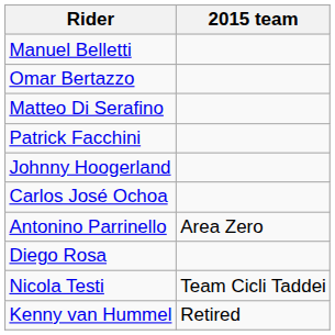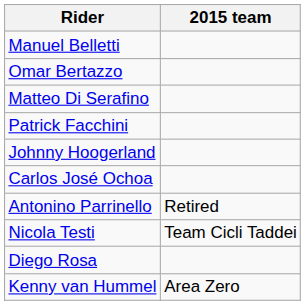Antonino Parrinello | 2015 team: Area Zero -> Retired
rows swapped: Diego Rosa <-> Nicola Testi
Kenny van Hummel | 2015 team: Retired -> Area Zero
